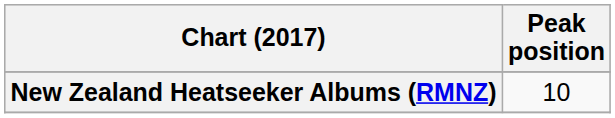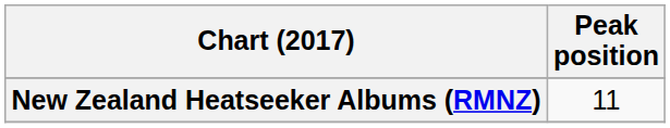New Zealand Heatseeker Albums (RMNZ) | Peak position: 10 -> 11
